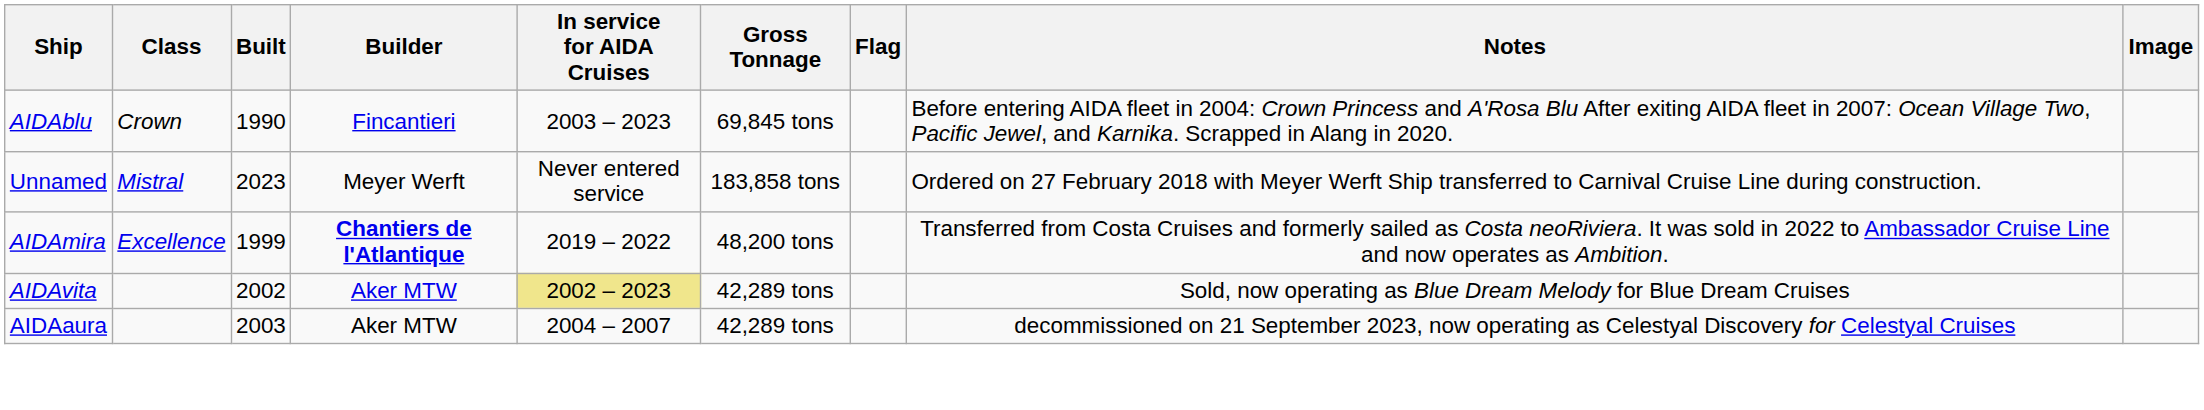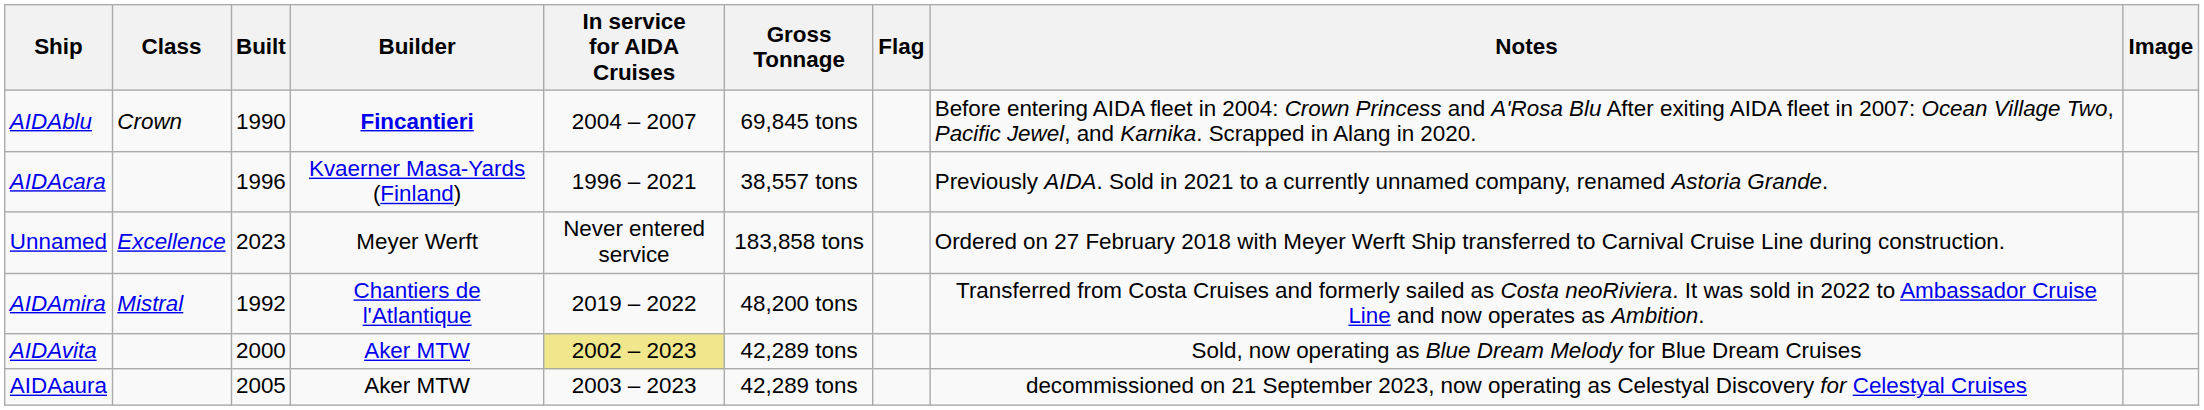AIDAblu | Builder: normal -> bold
AIDAblu | In service for AIDA Cruises: 2003 – 2023 -> 2004 – 2007
+ row: AIDAcara | 1996 | Kvaerner Masa-Yards (Finland) | 1996 – 2021 | 38,557 tons | Previously AIDA. Sold in 2021 to a currently unnamed company, renamed Astoria Grande.
Unnamed | Class: Mistral -> Excellence
AIDAmira | Class: Excellence -> Mistral
AIDAmira | Built: 1999 -> 1992
AIDAmira | Builder: bold -> normal
AIDAvita | Built: 2002 -> 2000
AIDAaura | Built: 2003 -> 2005
AIDAaura | In service for AIDA Cruises: 2004 – 2007 -> 2003 – 2023
